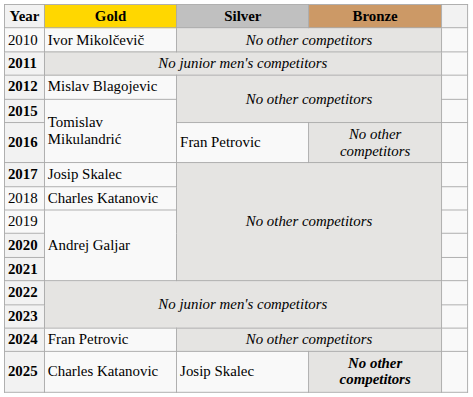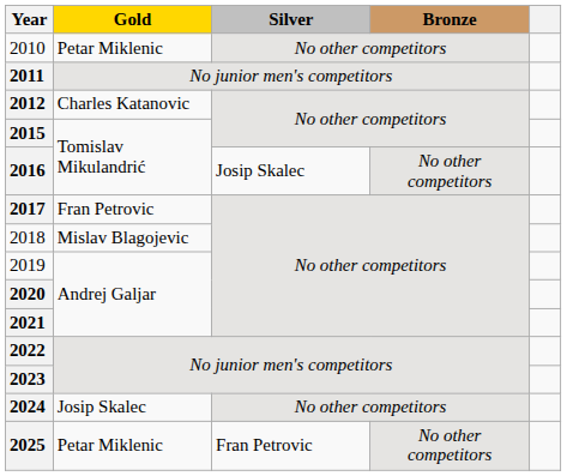2010 | Gold: Ivor Mikolčevič -> Petar Miklenic
2012 | Gold: Mislav Blagojevic -> Charles Katanovic
2016 | Silver: Fran Petrovic -> Josip Skalec
2017 | Gold: Josip Skalec -> Fran Petrovic
2018 | Gold: Charles Katanovic -> Mislav Blagojevic
2024 | Gold: Fran Petrovic -> Josip Skalec
2025 | Gold: Charles Katanovic -> Petar Miklenic
2025 | Silver: Josip Skalec -> Fran Petrovic
2025 | Bronze: bold -> normal
